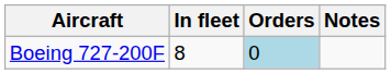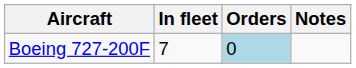Boeing 727-200F | In fleet: 8 -> 7
